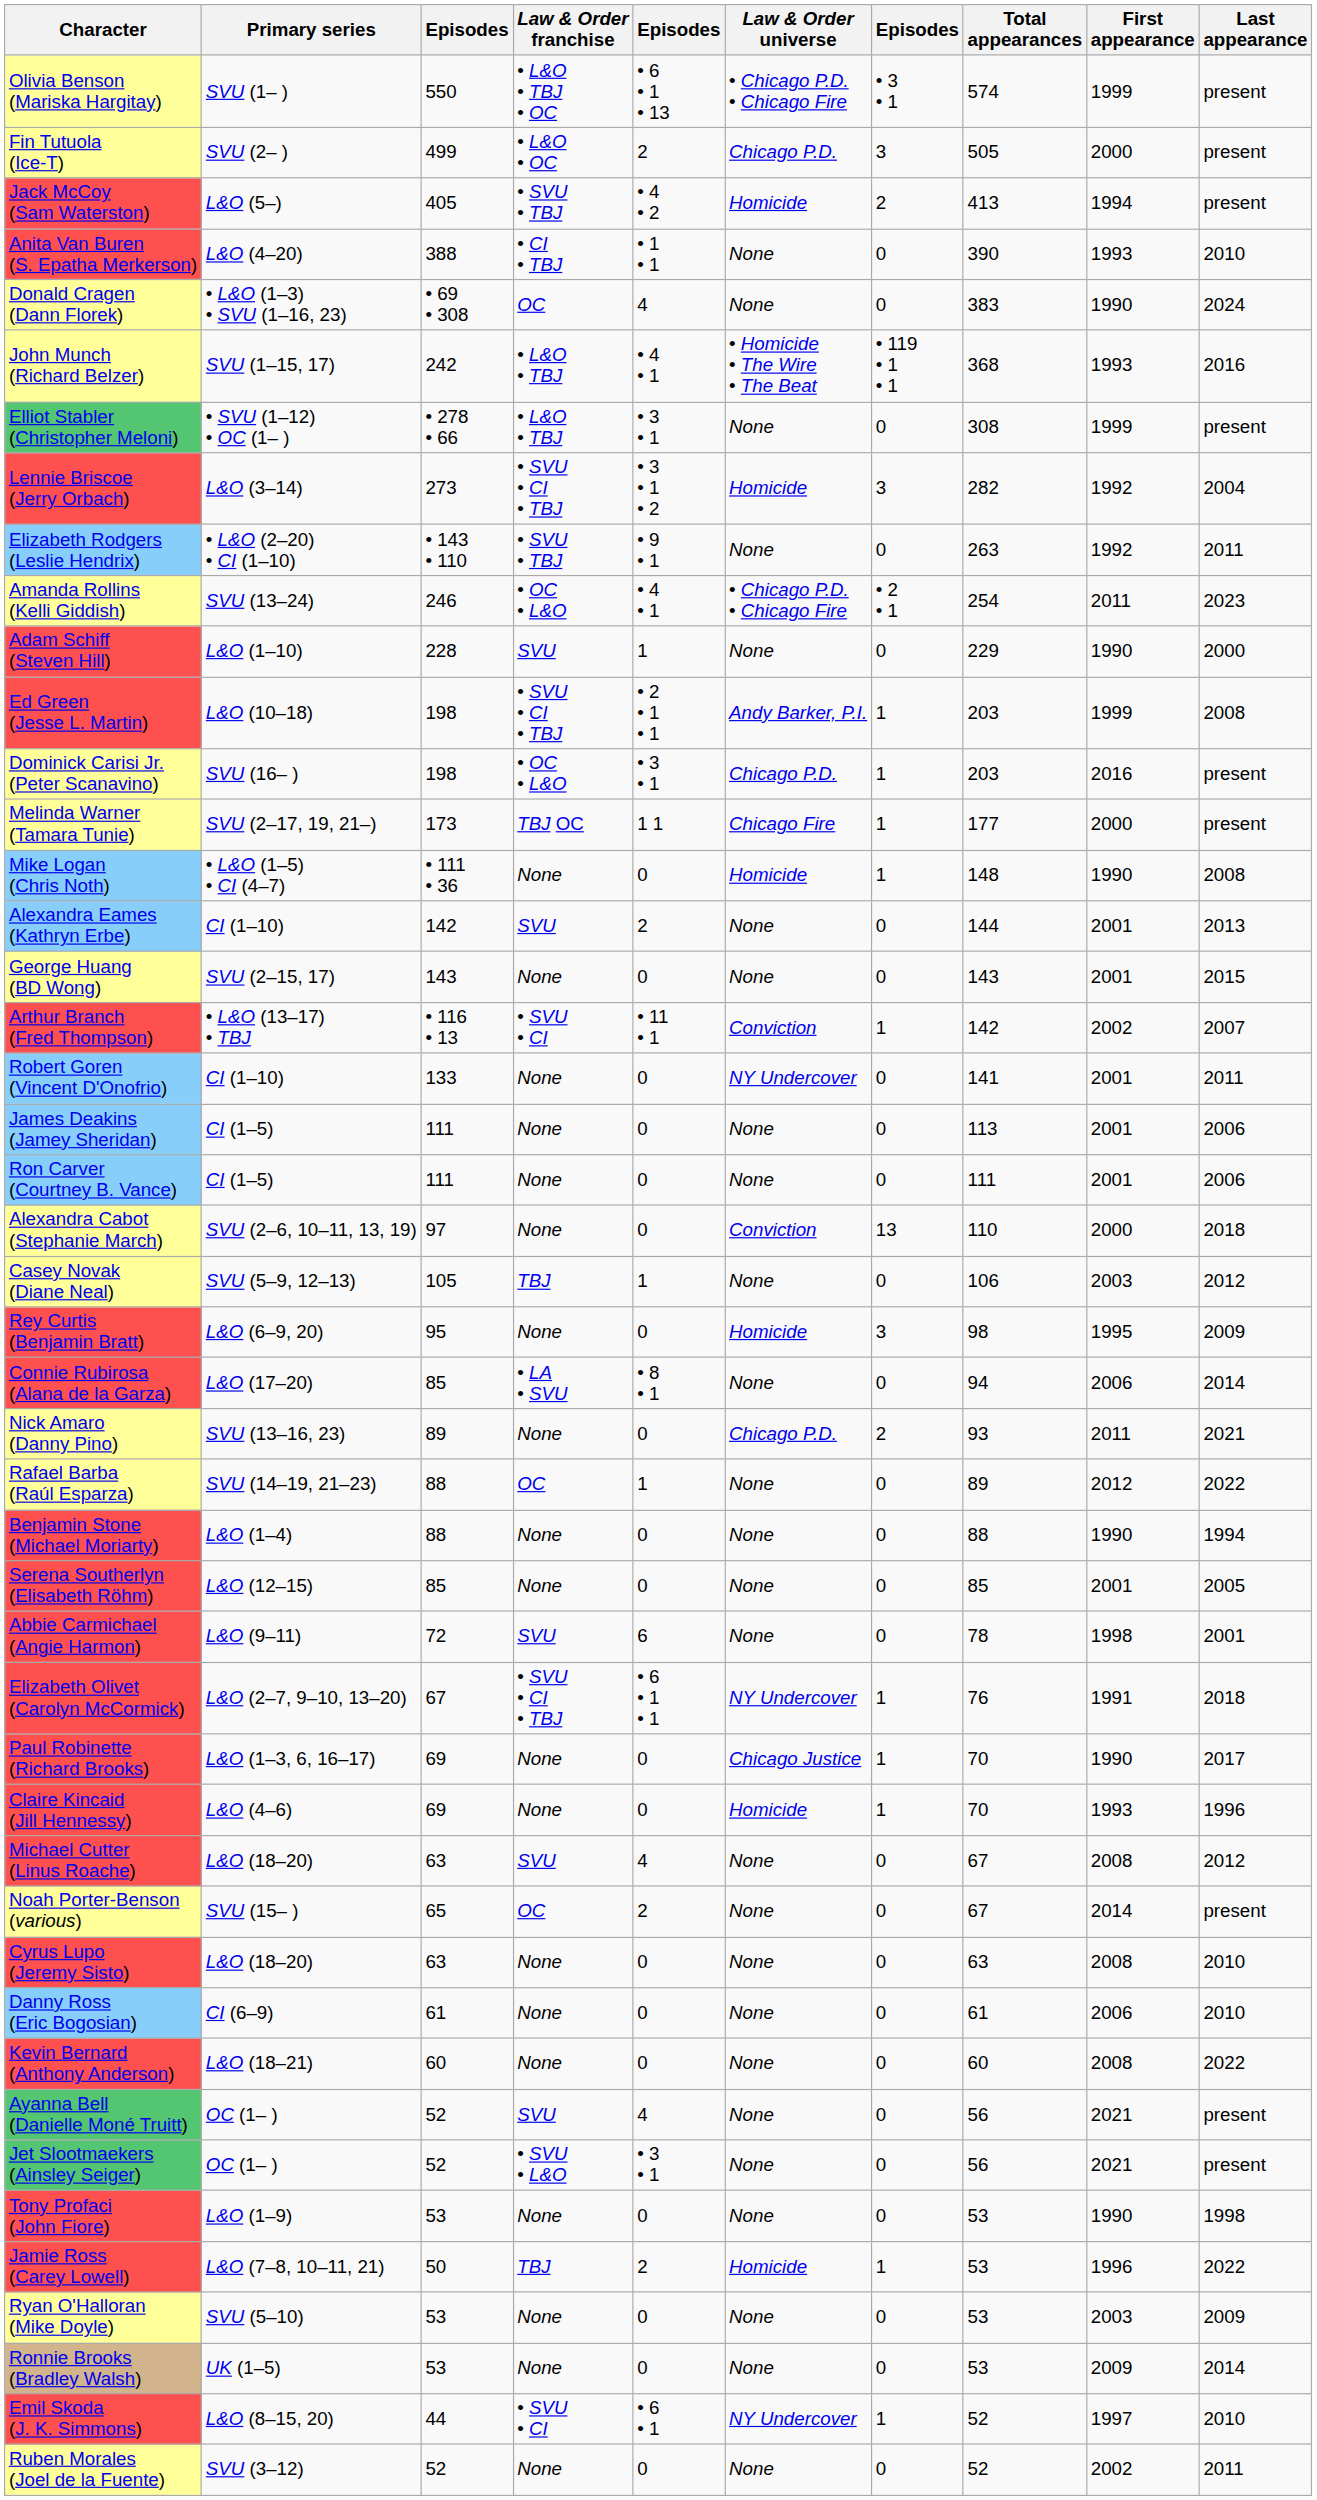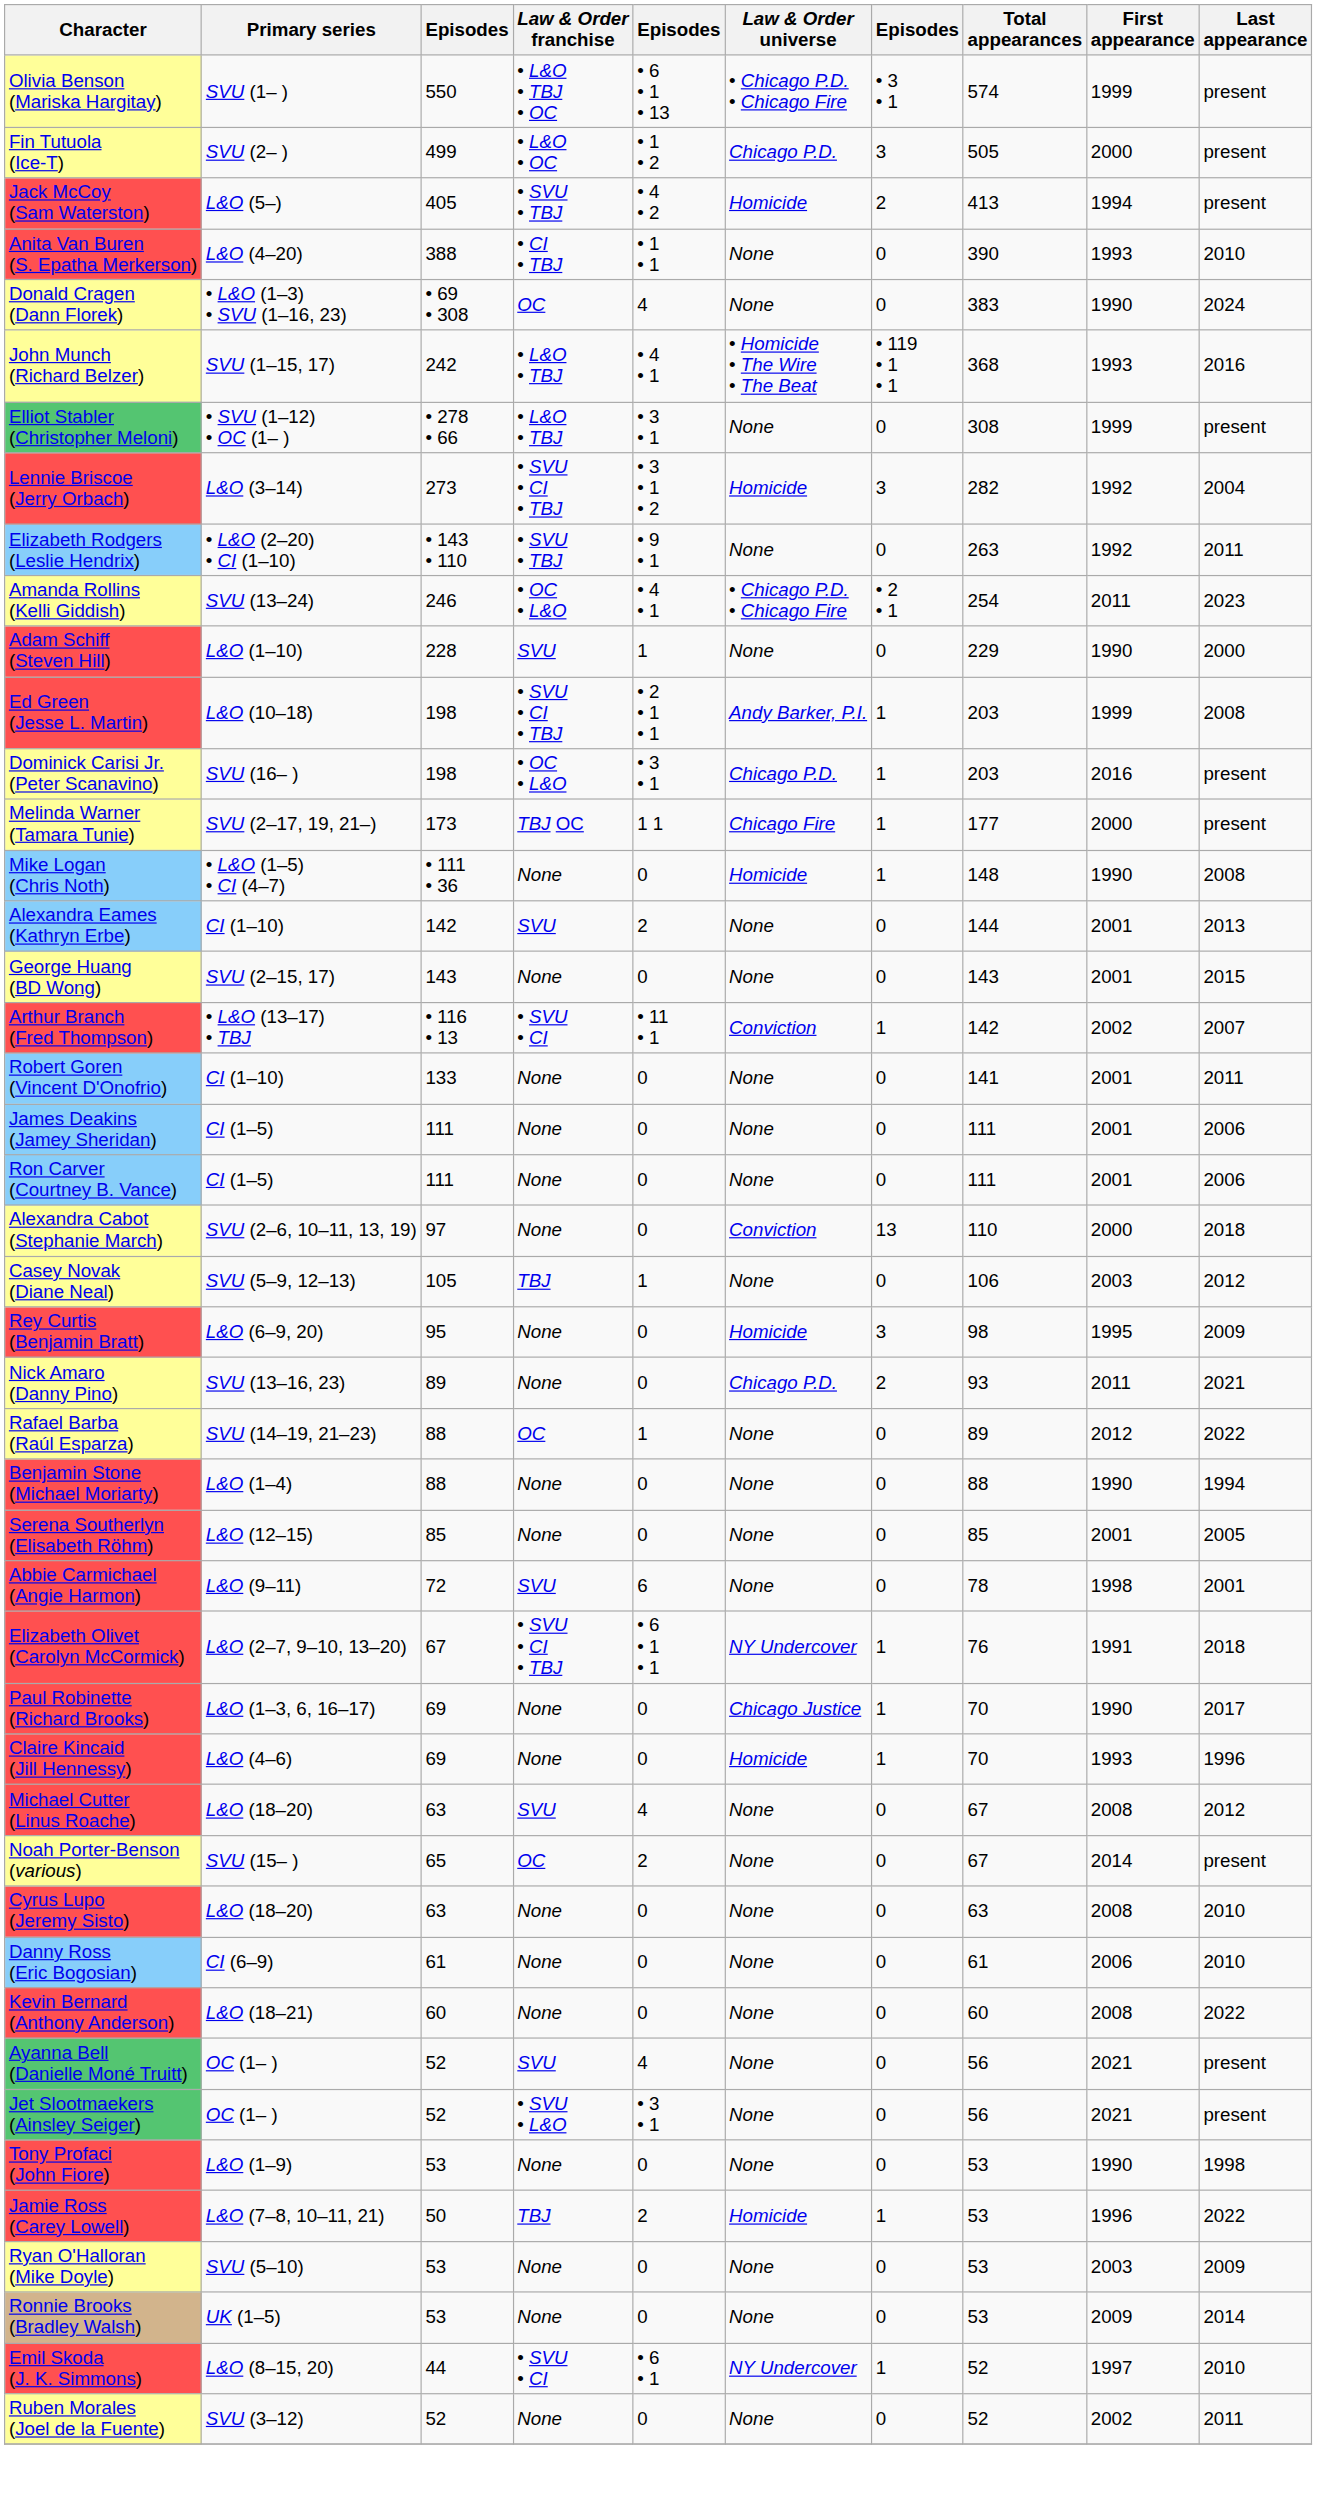Fin Tutuola (Ice-T) | column 5: 2 -> • 1 • 2
Robert Goren (Vincent D'Onofrio) | Law & Order universe: NY Undercover -> None
James Deakins (Jamey Sheridan) | Total appearances: 113 -> 111
- row: Connie Rubirosa (Alana de la Garza) | L&O (17–20) | 85 | • LA • SVU | • 8 • 1 | None | 0 | 94 | 2006 | 2014
